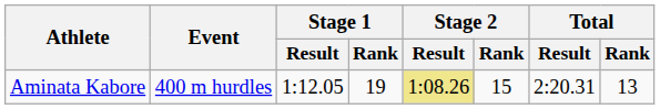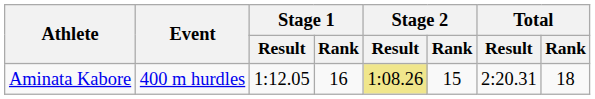Aminata Kabore | Stage 1 / Rank: 19 -> 16
Aminata Kabore | Total / Rank: 13 -> 18
